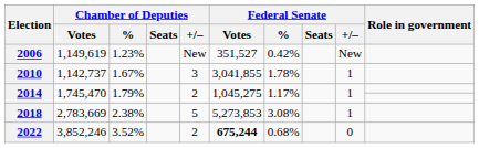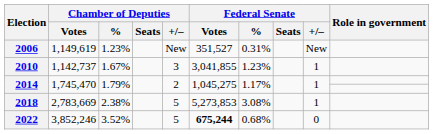2006 | Federal Senate / %: 0.42% -> 0.31%
2010 | Federal Senate / %: 1.78% -> 1.23%
2022 | Chamber of Deputies / +/–: 2 -> 5
